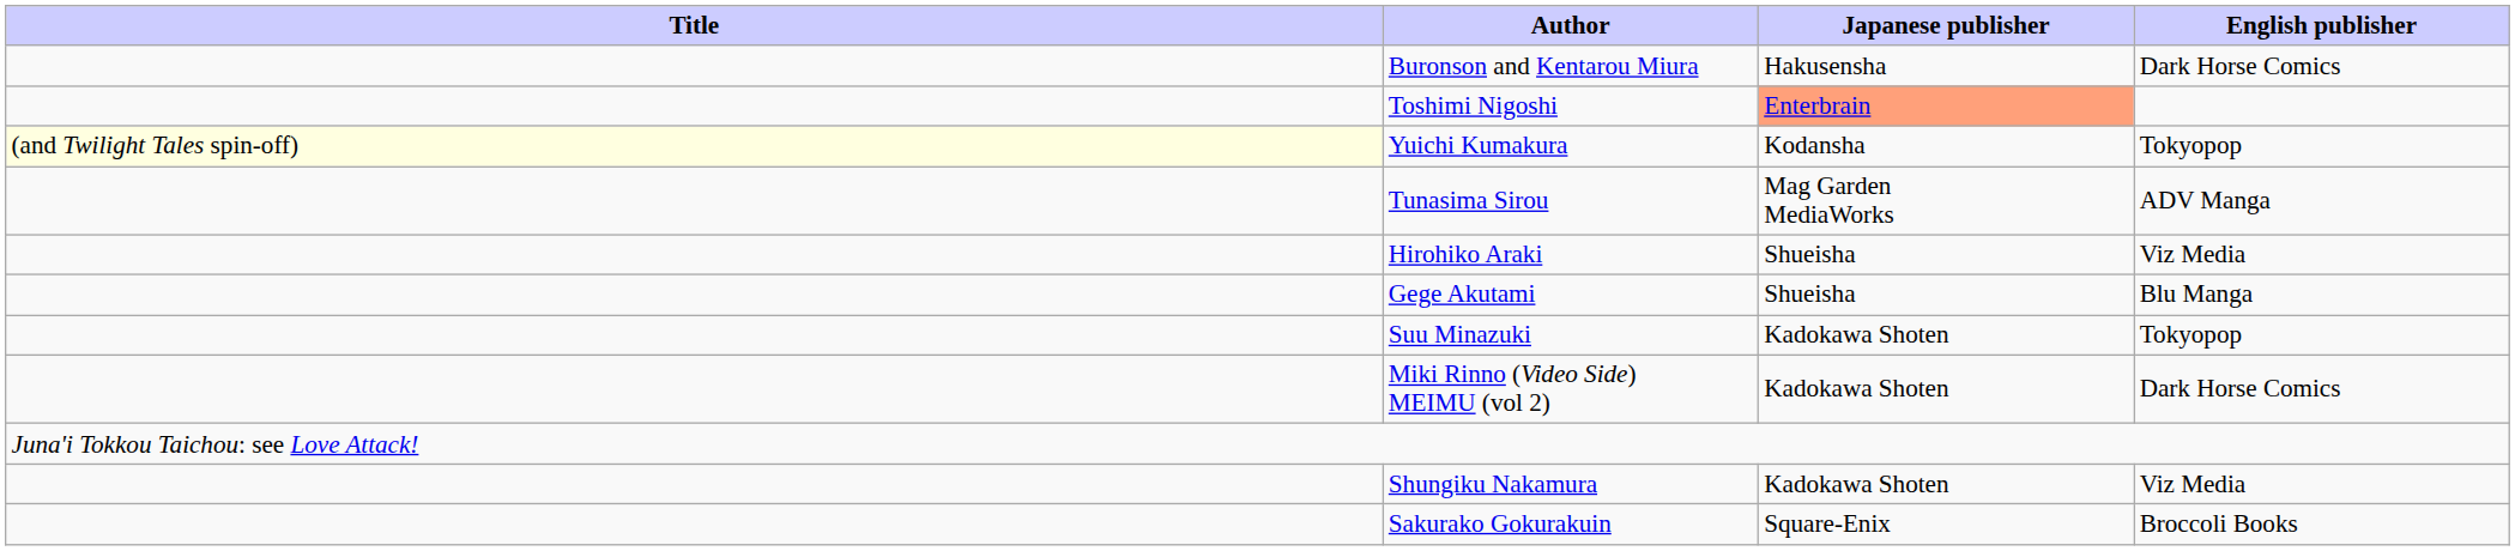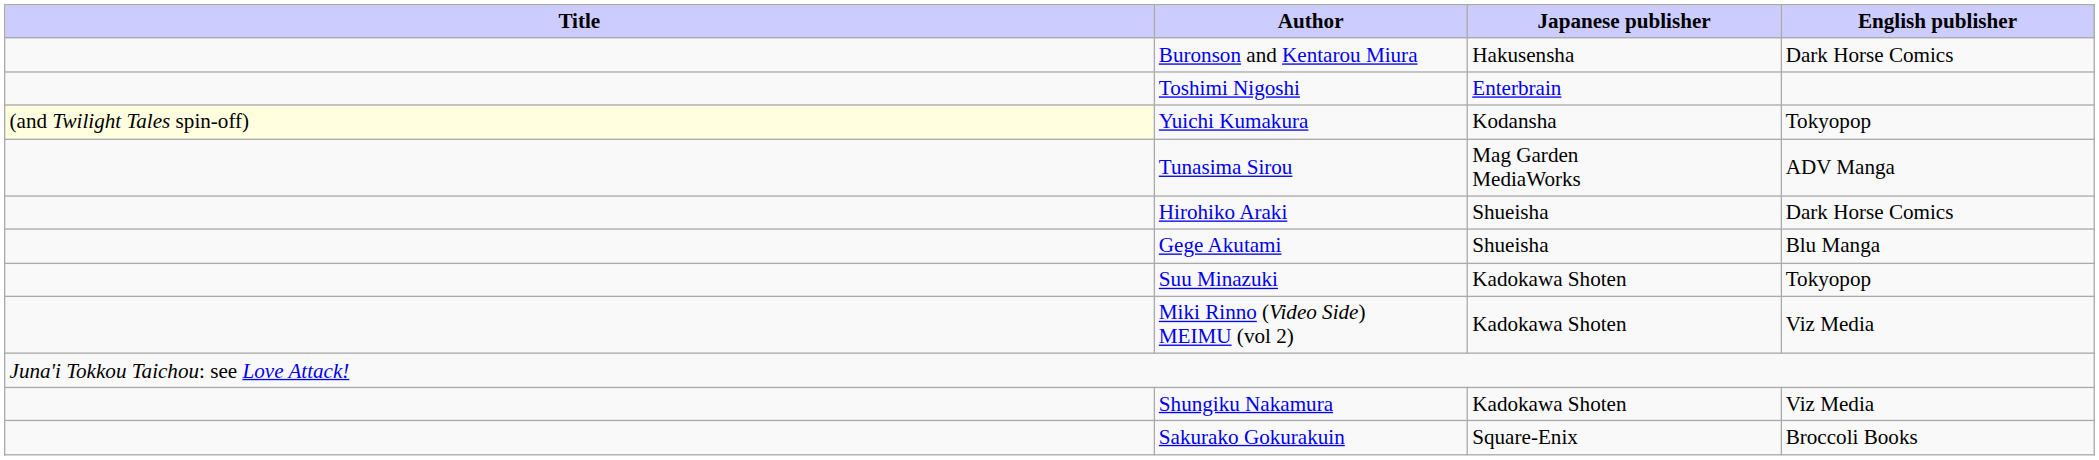Toshimi Nigoshi | Japanese publisher: lightsalmon background -> no background
Hirohiko Araki | English publisher: Viz Media -> Dark Horse Comics
Miki Rinno (Video Side) MEIMU (vol 2) | English publisher: Dark Horse Comics -> Viz Media
